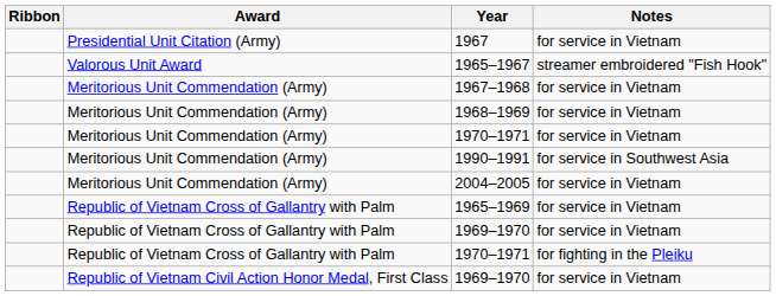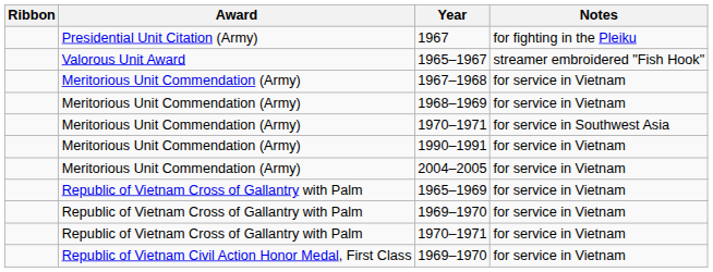1967 | Notes: for service in Vietnam -> for fighting in the Pleiku
Meritorious Unit Commendation (Army) / 1970–1971 | Notes: for service in Vietnam -> for service in Southwest Asia
1990–1991 | Notes: for service in Southwest Asia -> for service in Vietnam
Republic of Vietnam Cross of Gallantry with Palm / 1970–1971 | Notes: for fighting in the Pleiku -> for service in Vietnam
